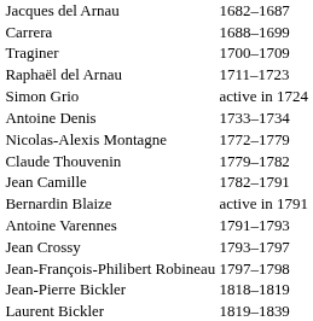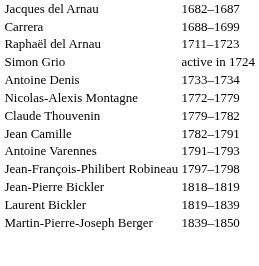- row: Traginer | 1700–1709
- row: Bernardin Blaize | active in 1791
- row: Jean Crossy | 1793–1797
+ row: Martin-Pierre-Joseph Berger | 1839–1850
